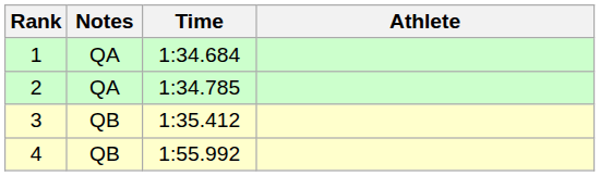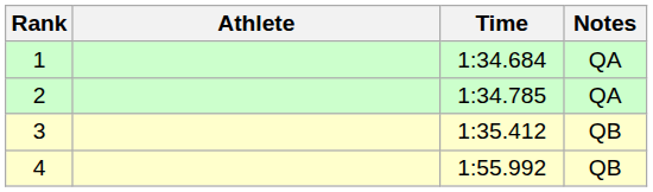columns swapped: Athlete <-> Notes
